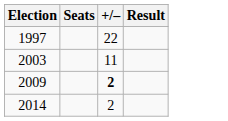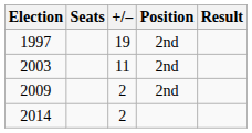+ column: Position | 2nd | 2nd | 2nd
1997 | +/–: 22 -> 19
2009 | +/–: bold -> normal
